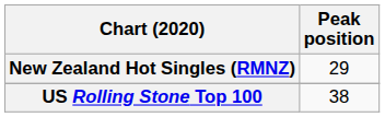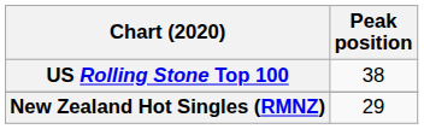rows swapped: New Zealand Hot Singles (RMNZ) <-> US Rolling Stone Top 100
